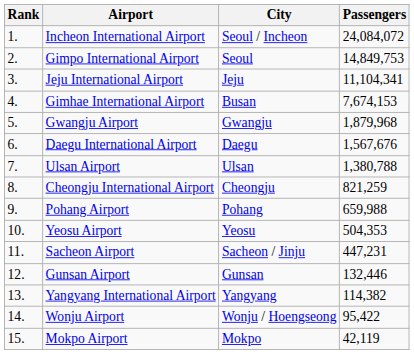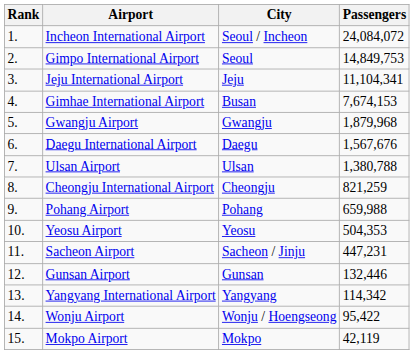Yangyang International Airport | Passengers: 114,382 -> 114,342
